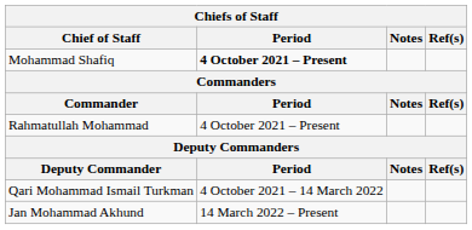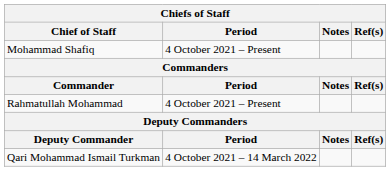Mohammad Shafiq | Period: bold -> normal
- row: Jan Mohammad Akhund | 14 March 2022 – Present
